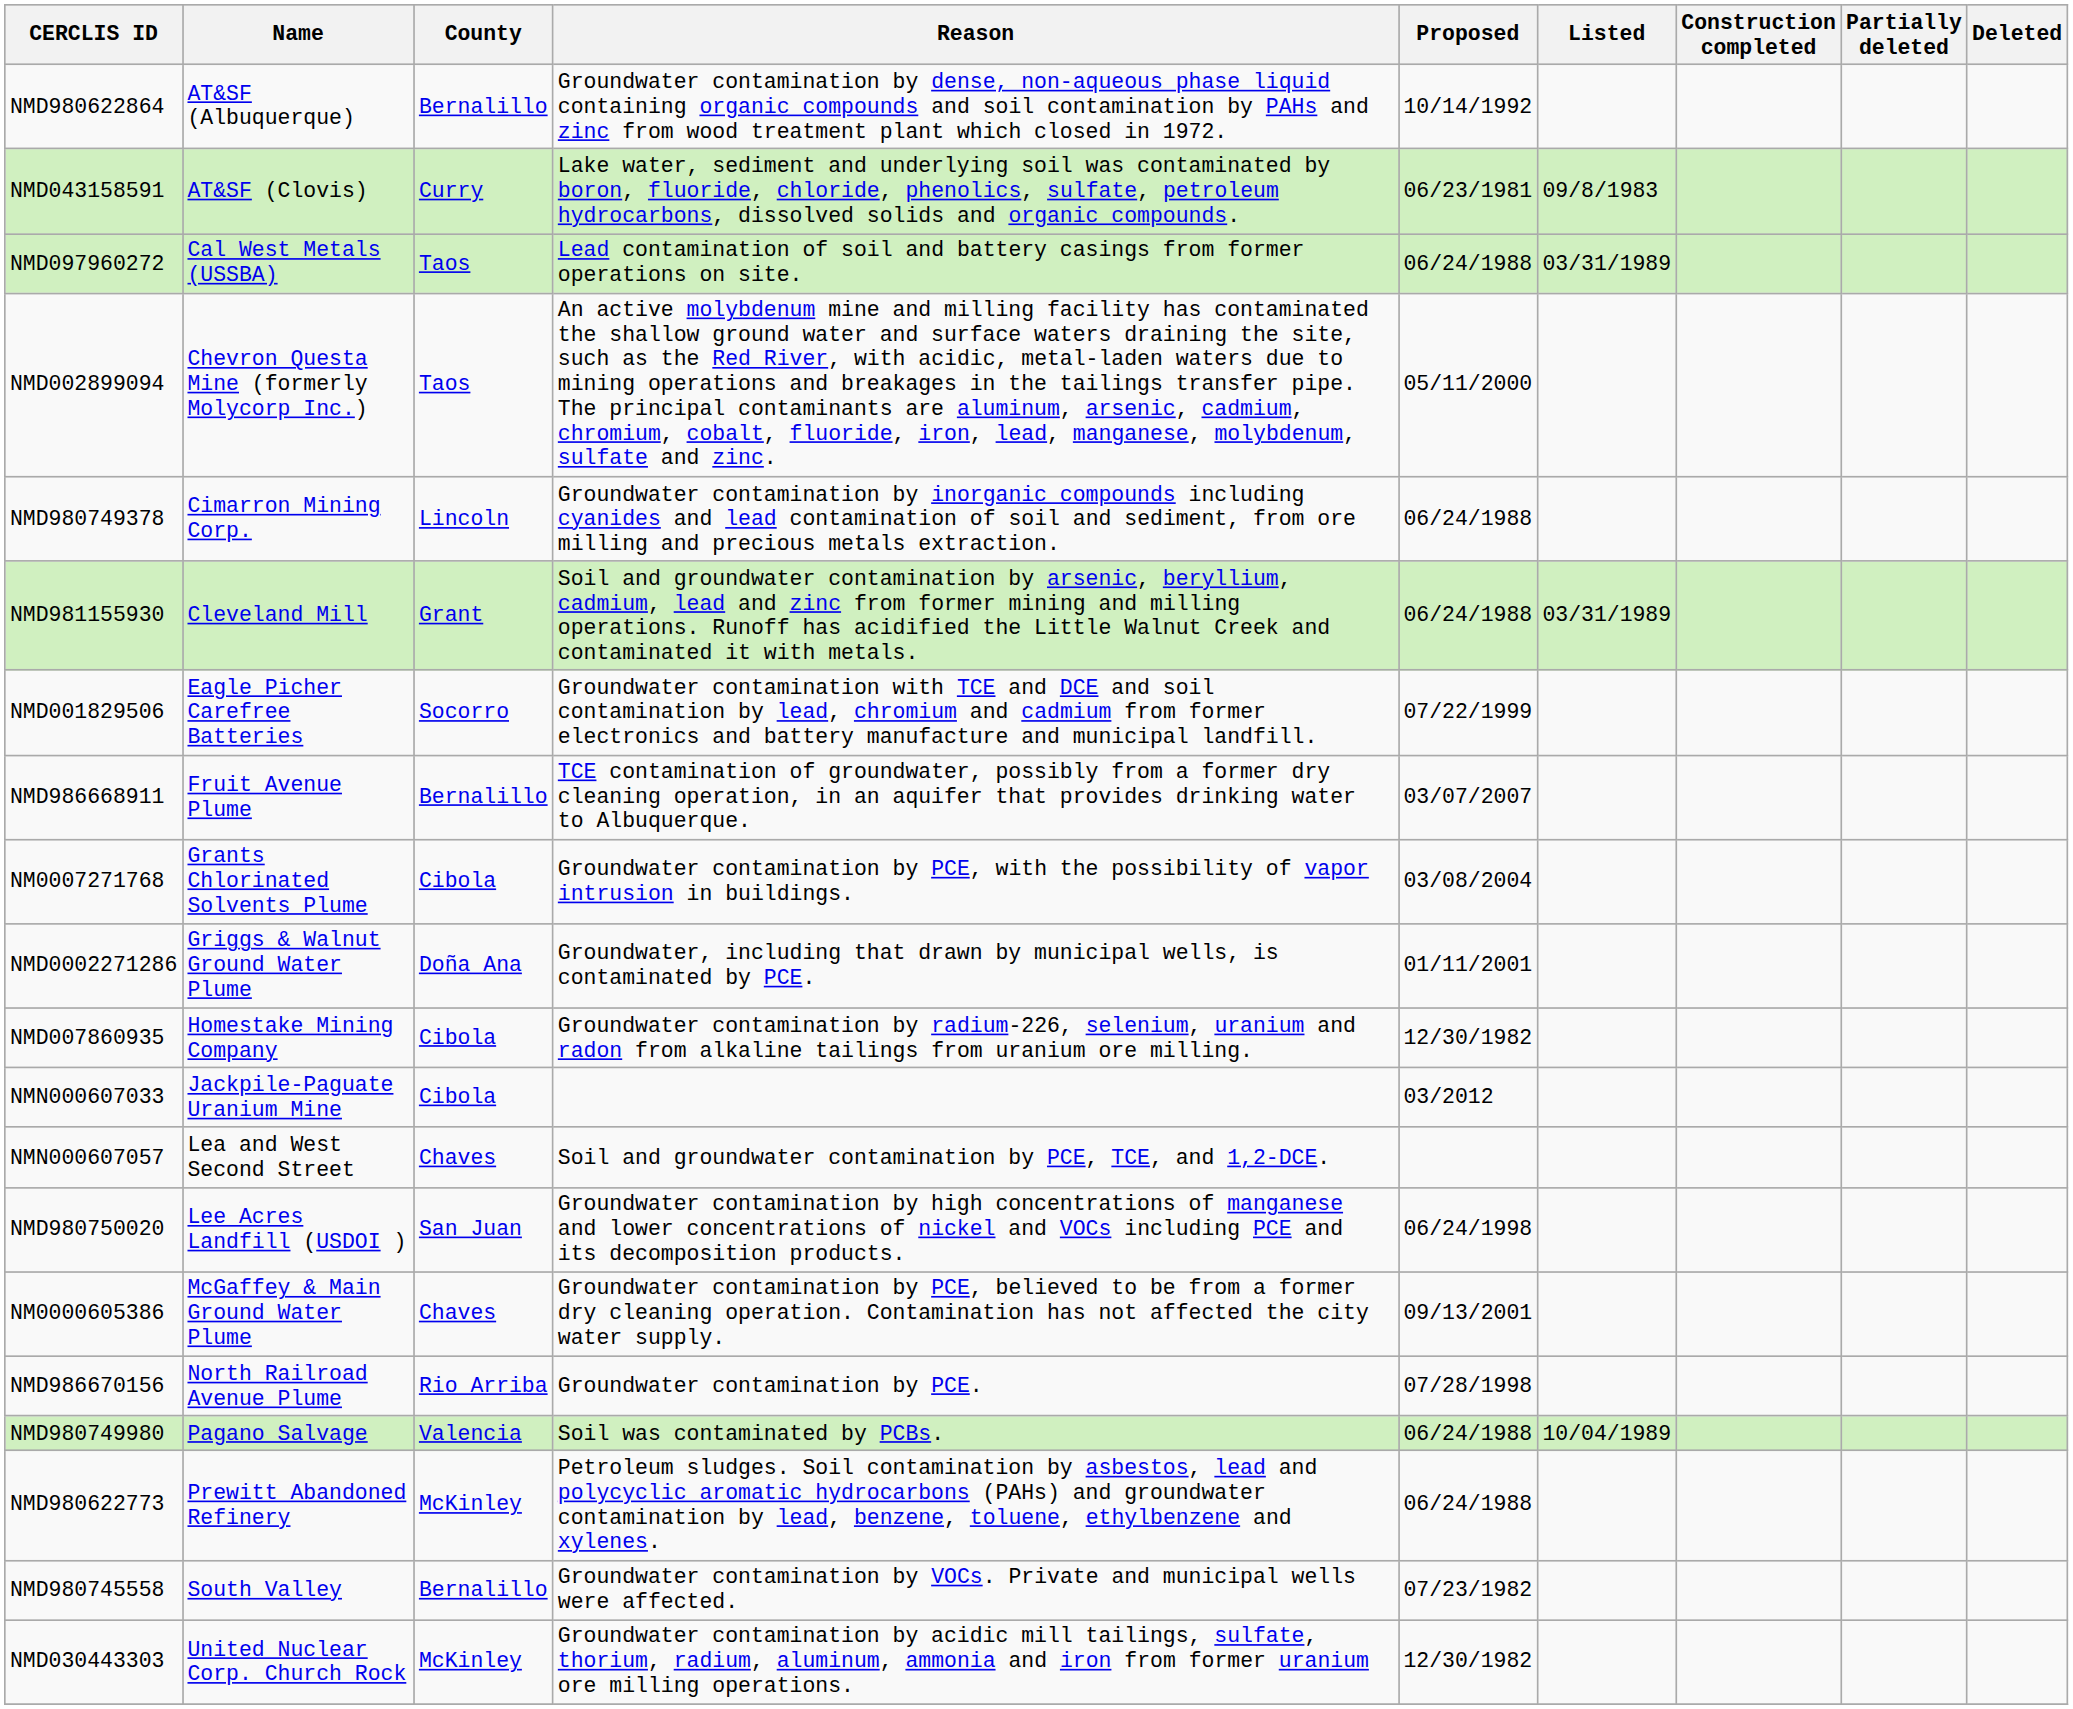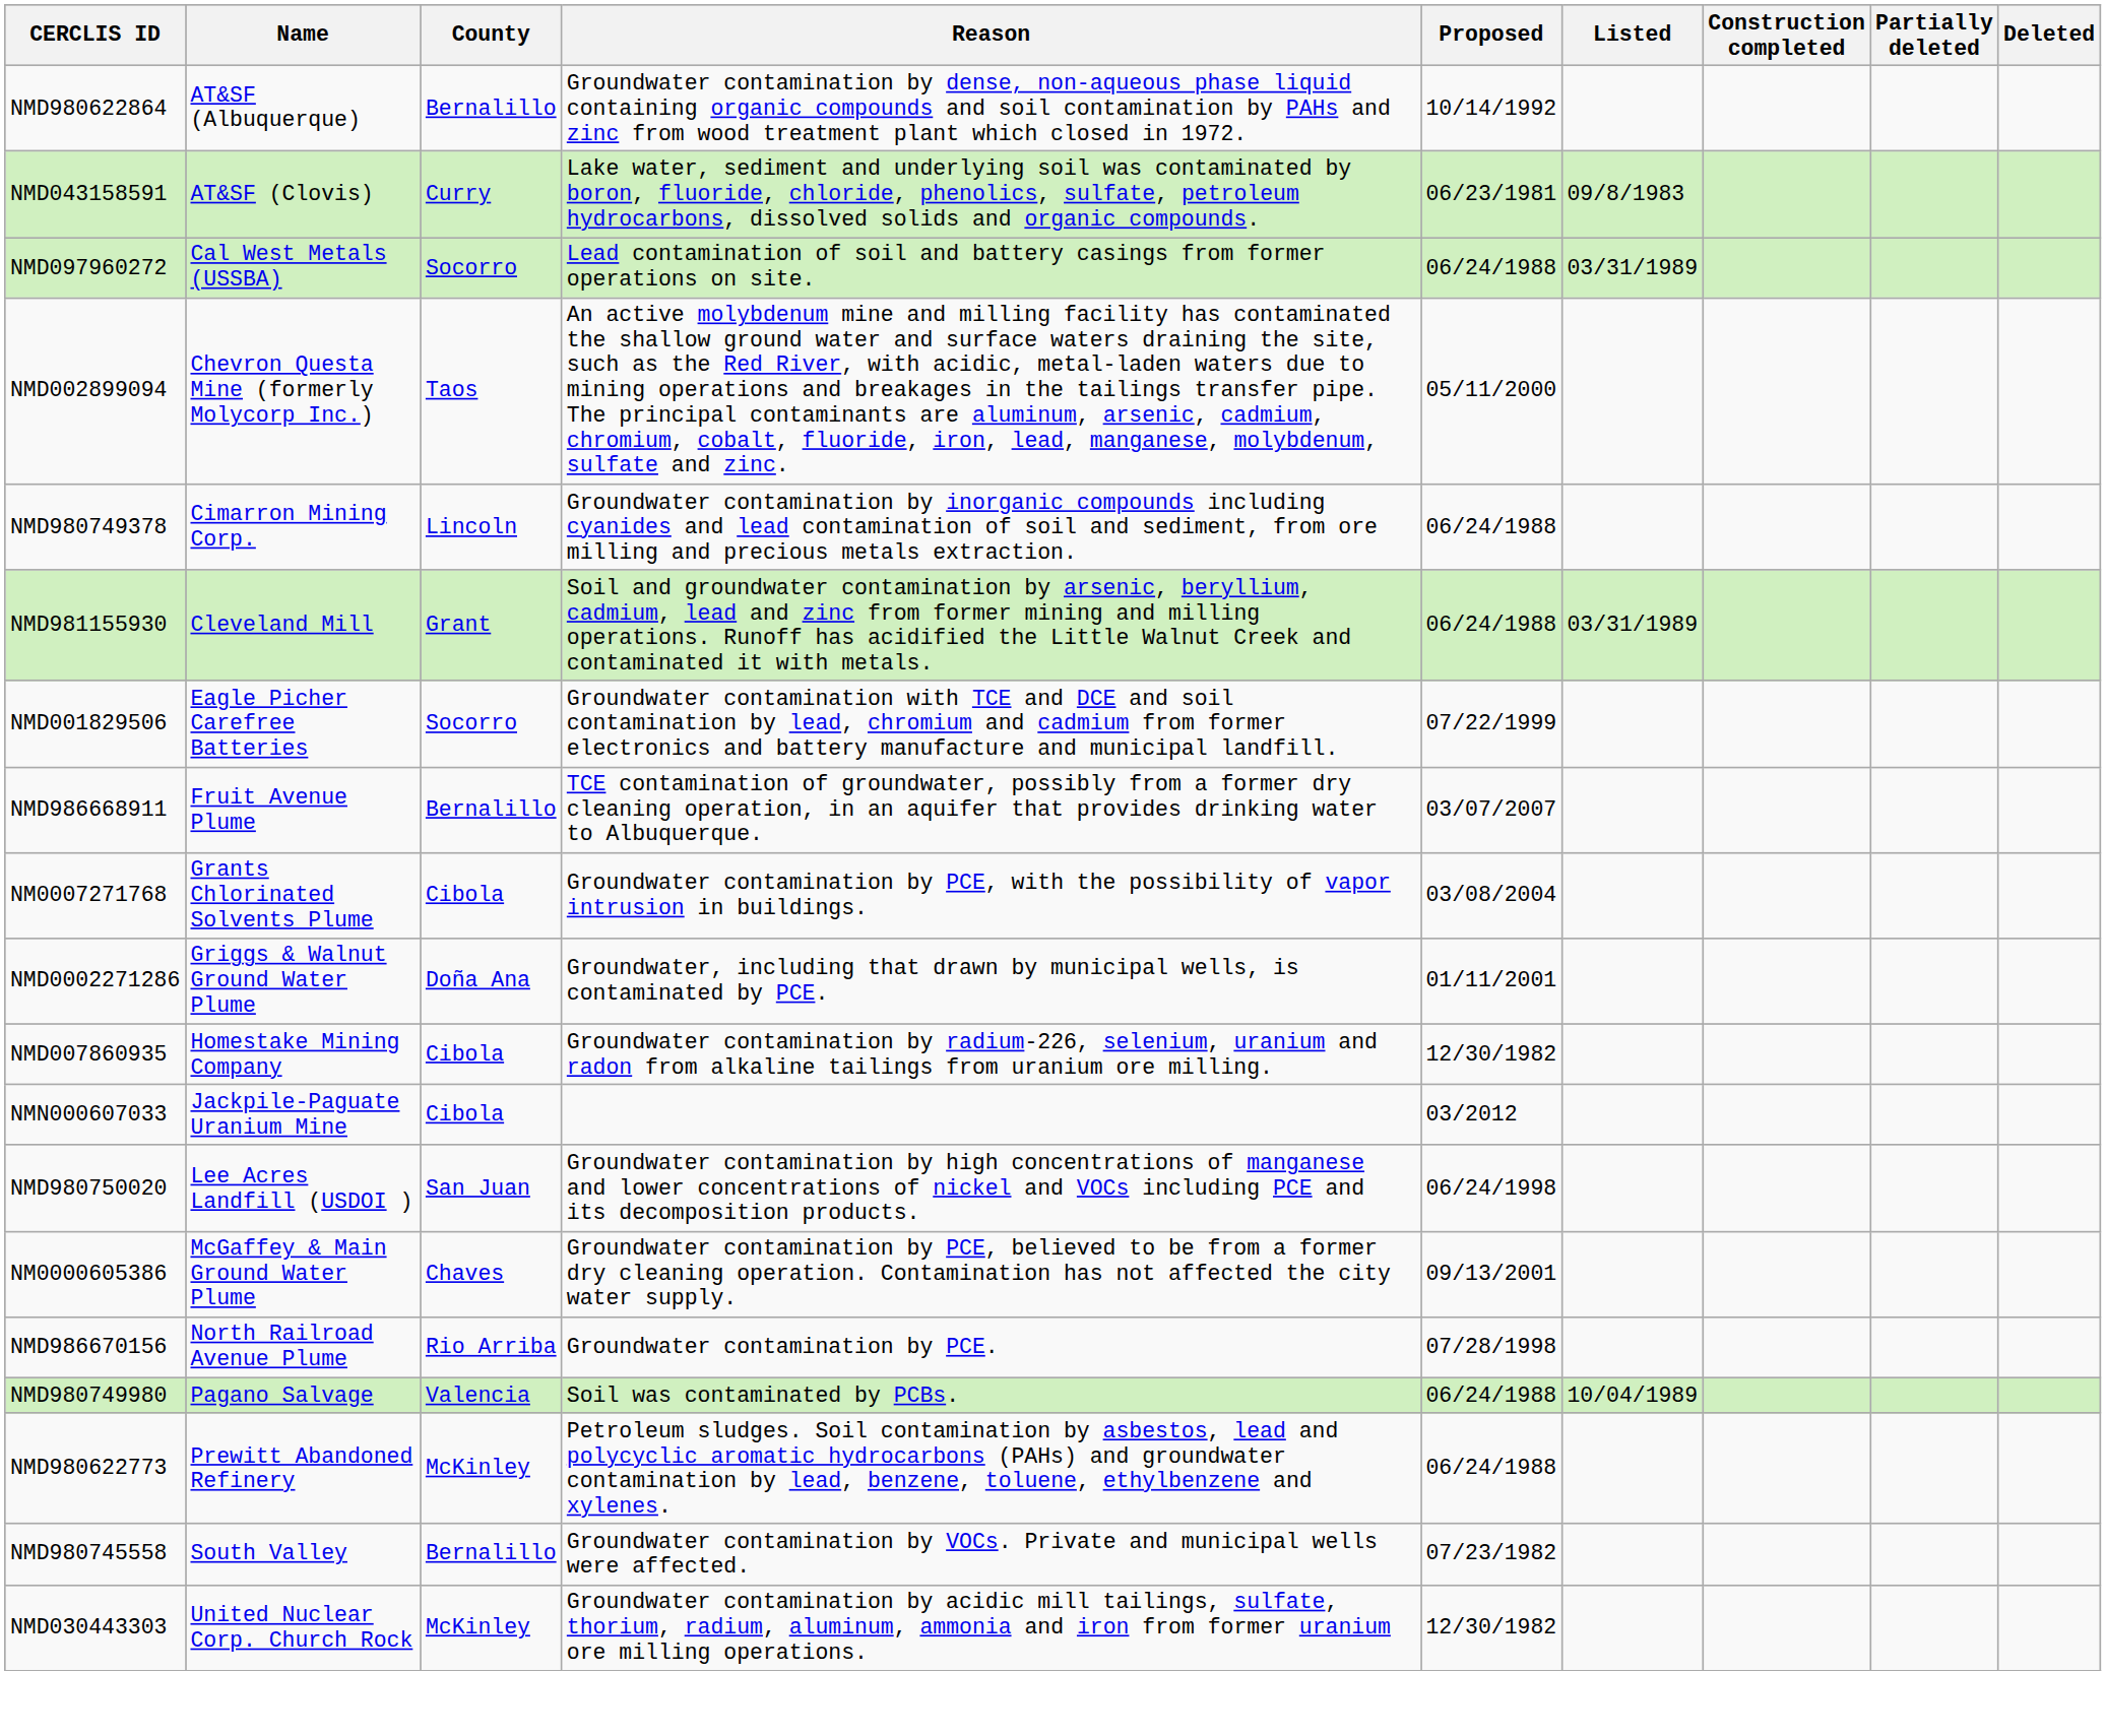NMD097960272 | County: Taos -> Socorro
- row: NMN000607057 | Lea and West Second Street | Chaves | Soil and groundwater contamination by PCE, TCE, and 1,2-DCE.
